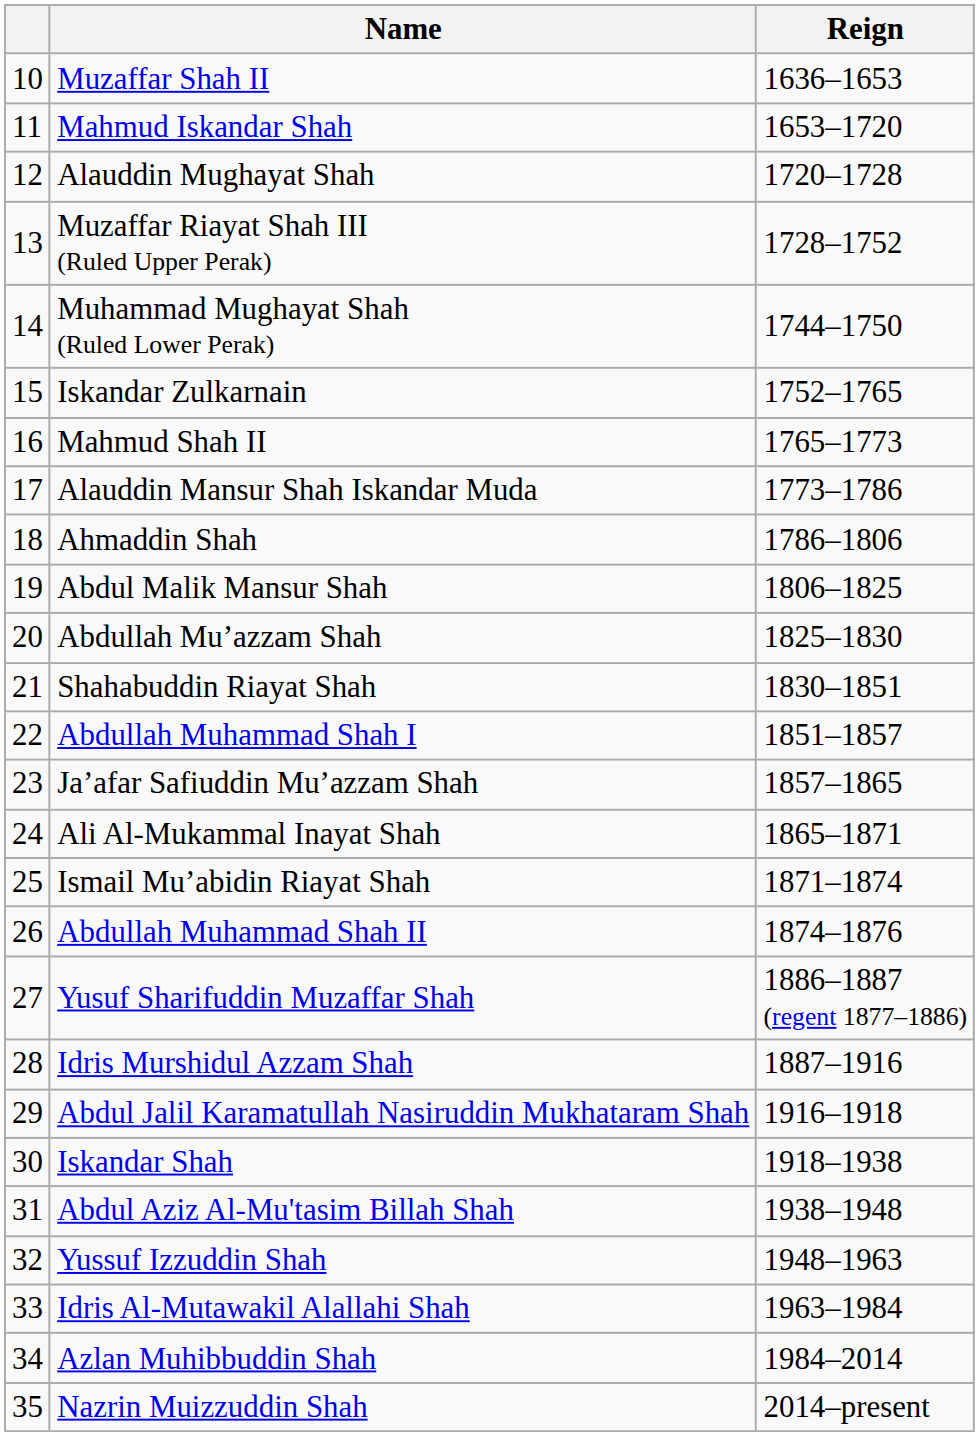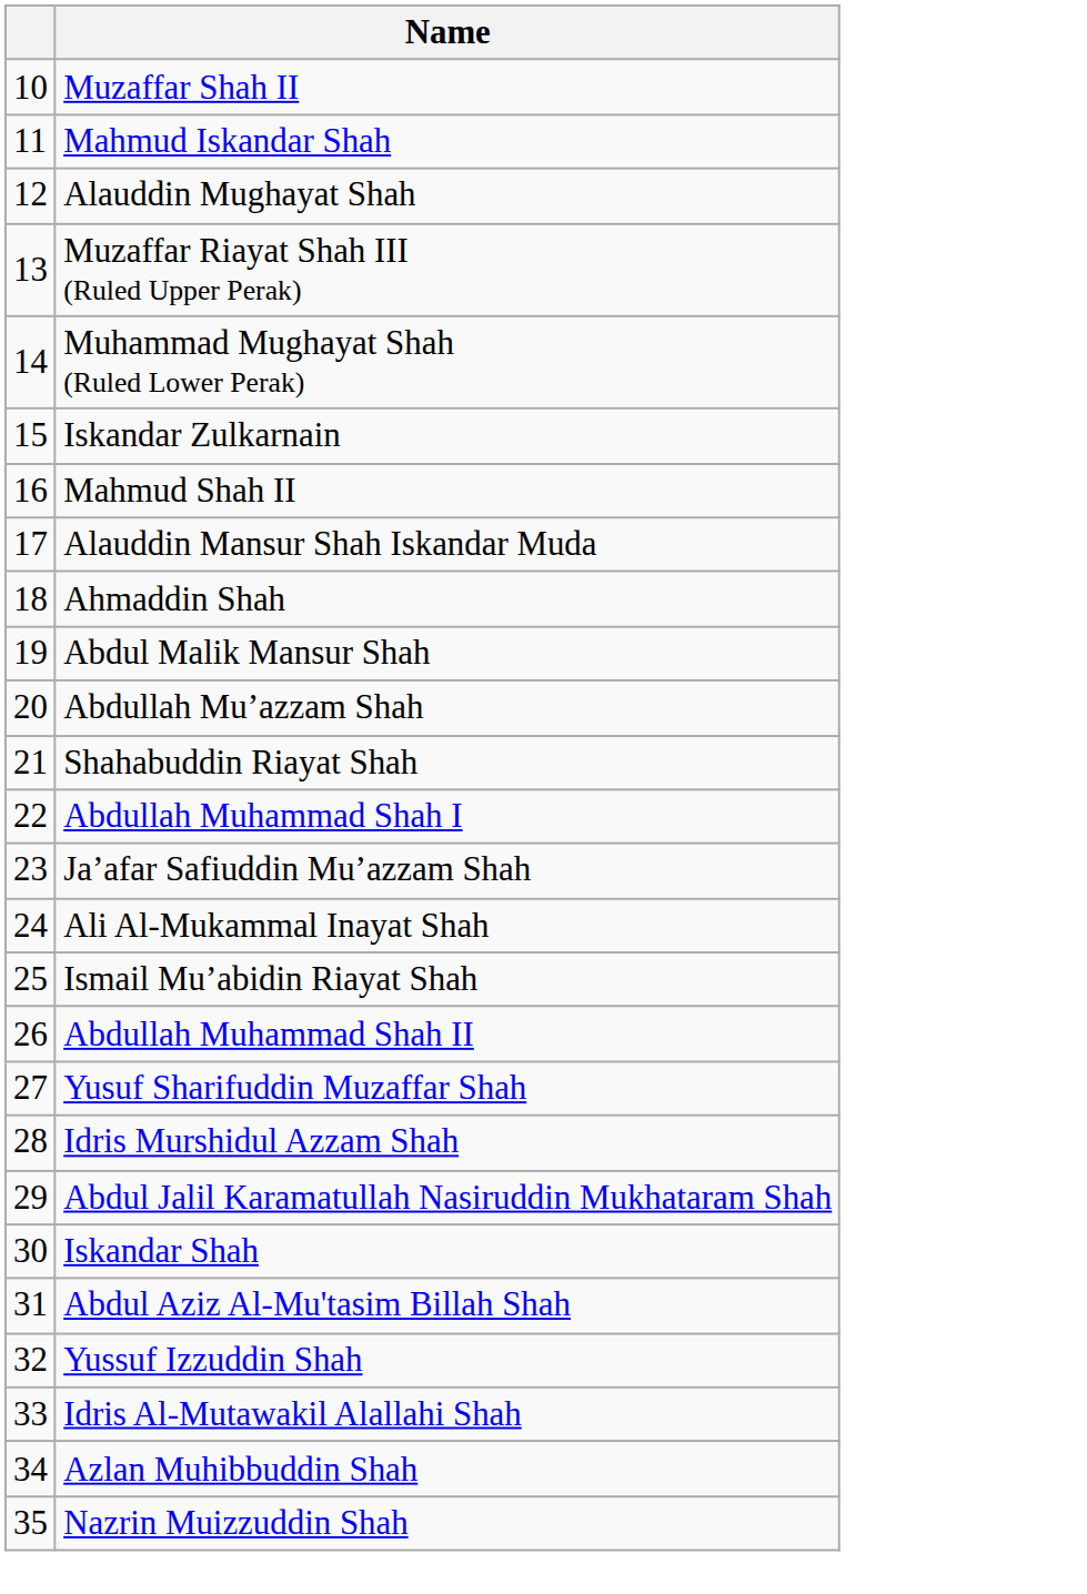- column: Reign | 1636–1653 | 1653–1720 | 1720–1728 | 1728–1752 | 1744–1750 | 1752–1765 | 1765–1773 | 1773–1786 | 1786–1806 | 1806–1825 | 1825–1830 | 1830–1851 | 1851–1857 | 1857–1865 | 1865–1871 | 1871–1874 | 1874–1876 | 1886–1887 (regent 1877–1886) | 1887–1916 | 1916–1918 | 1918–1938 | 1938–1948 | 1948–1963 | 1963–1984 | 1984–2014 | 2014–present
